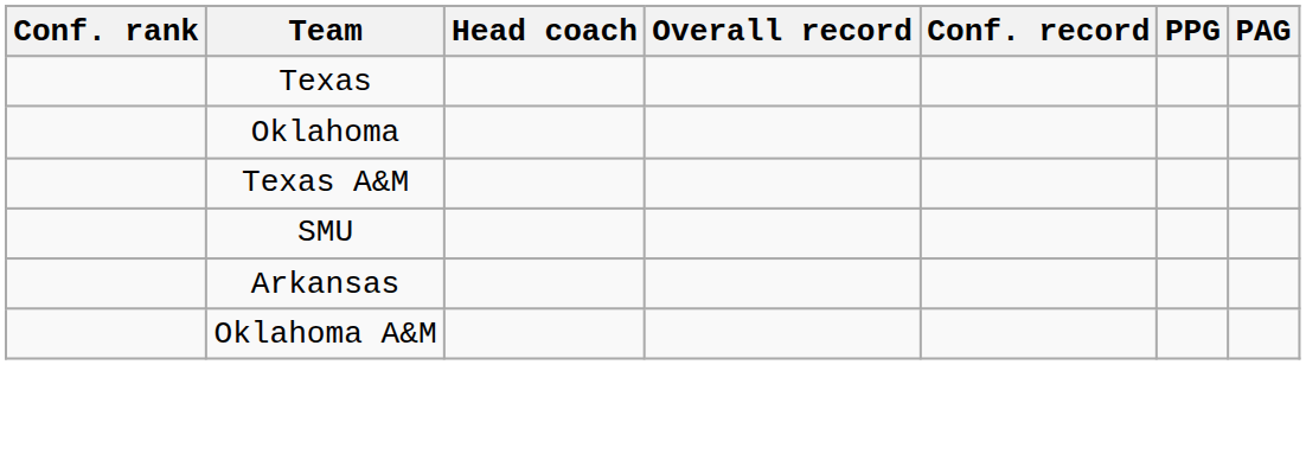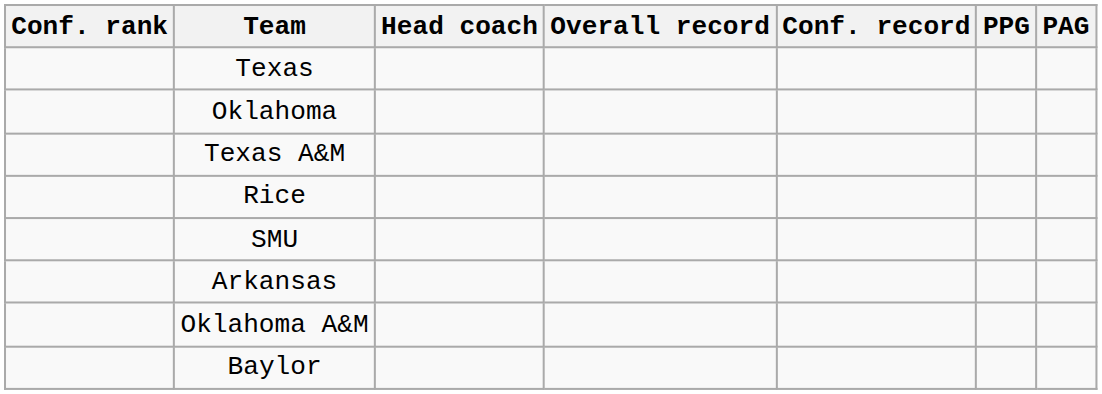+ row: Rice
+ row: Baylor
